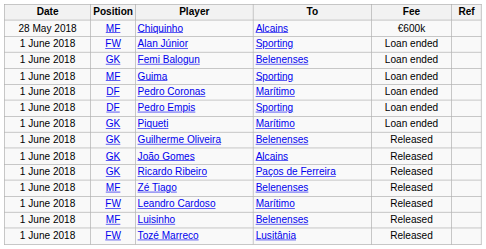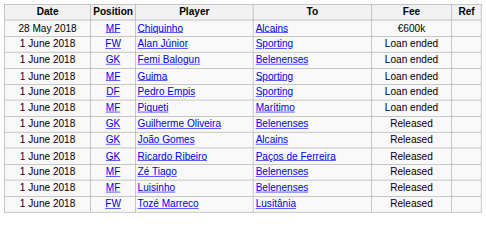- row: 1 June 2018 | DF | Pedro Coronas | Marítimo | Loan ended
Piqueti | Position: GK -> MF
- row: 1 June 2018 | FW | Leandro Cardoso | Marítimo | Released
